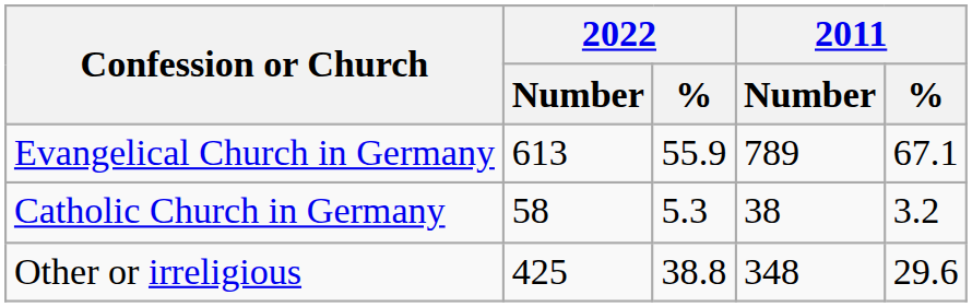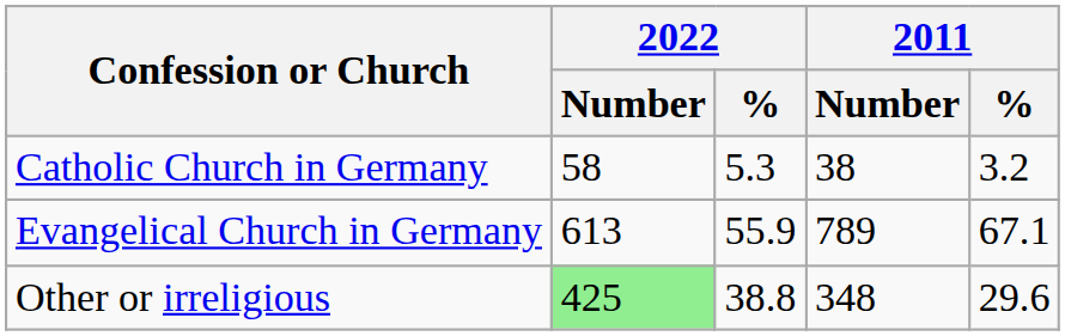rows swapped: Evangelical Church in Germany <-> Catholic Church in Germany
Other or irreligious | 2022 / Number: no background -> lightgreen background
